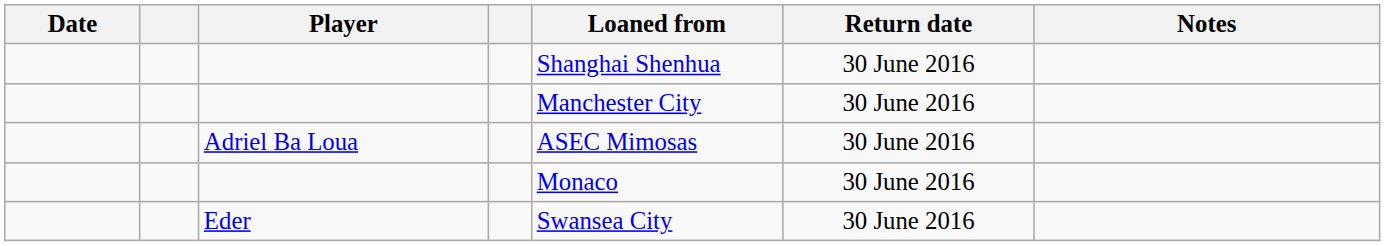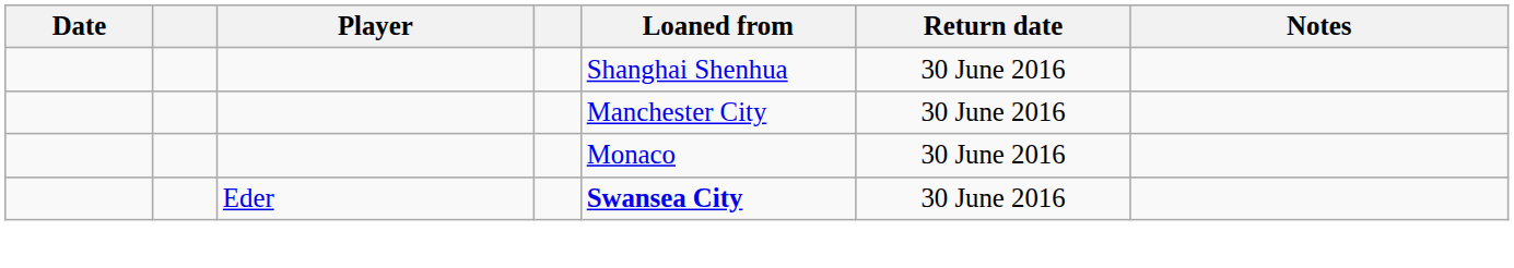- row: Adriel Ba Loua | ASEC Mimosas | 30 June 2016
Eder | Loaned from: normal -> bold
